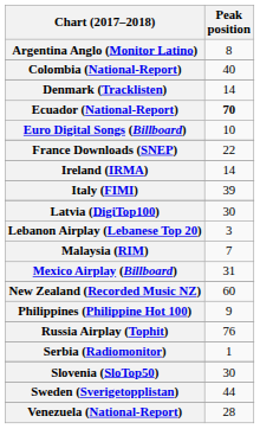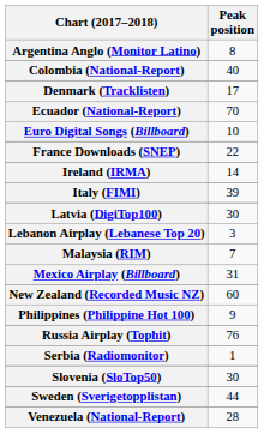Denmark (Tracklisten) | Peak position: 14 -> 17
Ecuador (National-Report) | Peak position: bold -> normal
